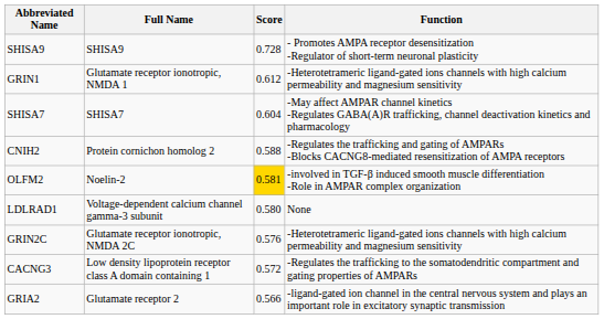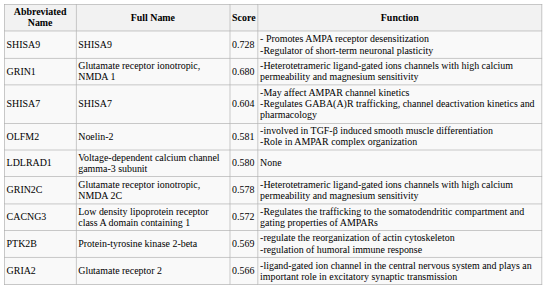GRIN1 | Score: 0.612 -> 0.680
- row: CNIH2 | Protein cornichon homolog 2 | 0.588 | -Regulates the trafficking and gating of AMPARs -Blocks CACNG8-mediated resensitization of AMPA receptors
OLFM2 | Score: gold background -> no background
GRIN2C | Score: 0.576 -> 0.578
+ row: PTK2B | Protein-tyrosine kinase 2-beta | 0.569 | -regulate the reorganization of actin cytoskeleton -regulation of humoral immune response
